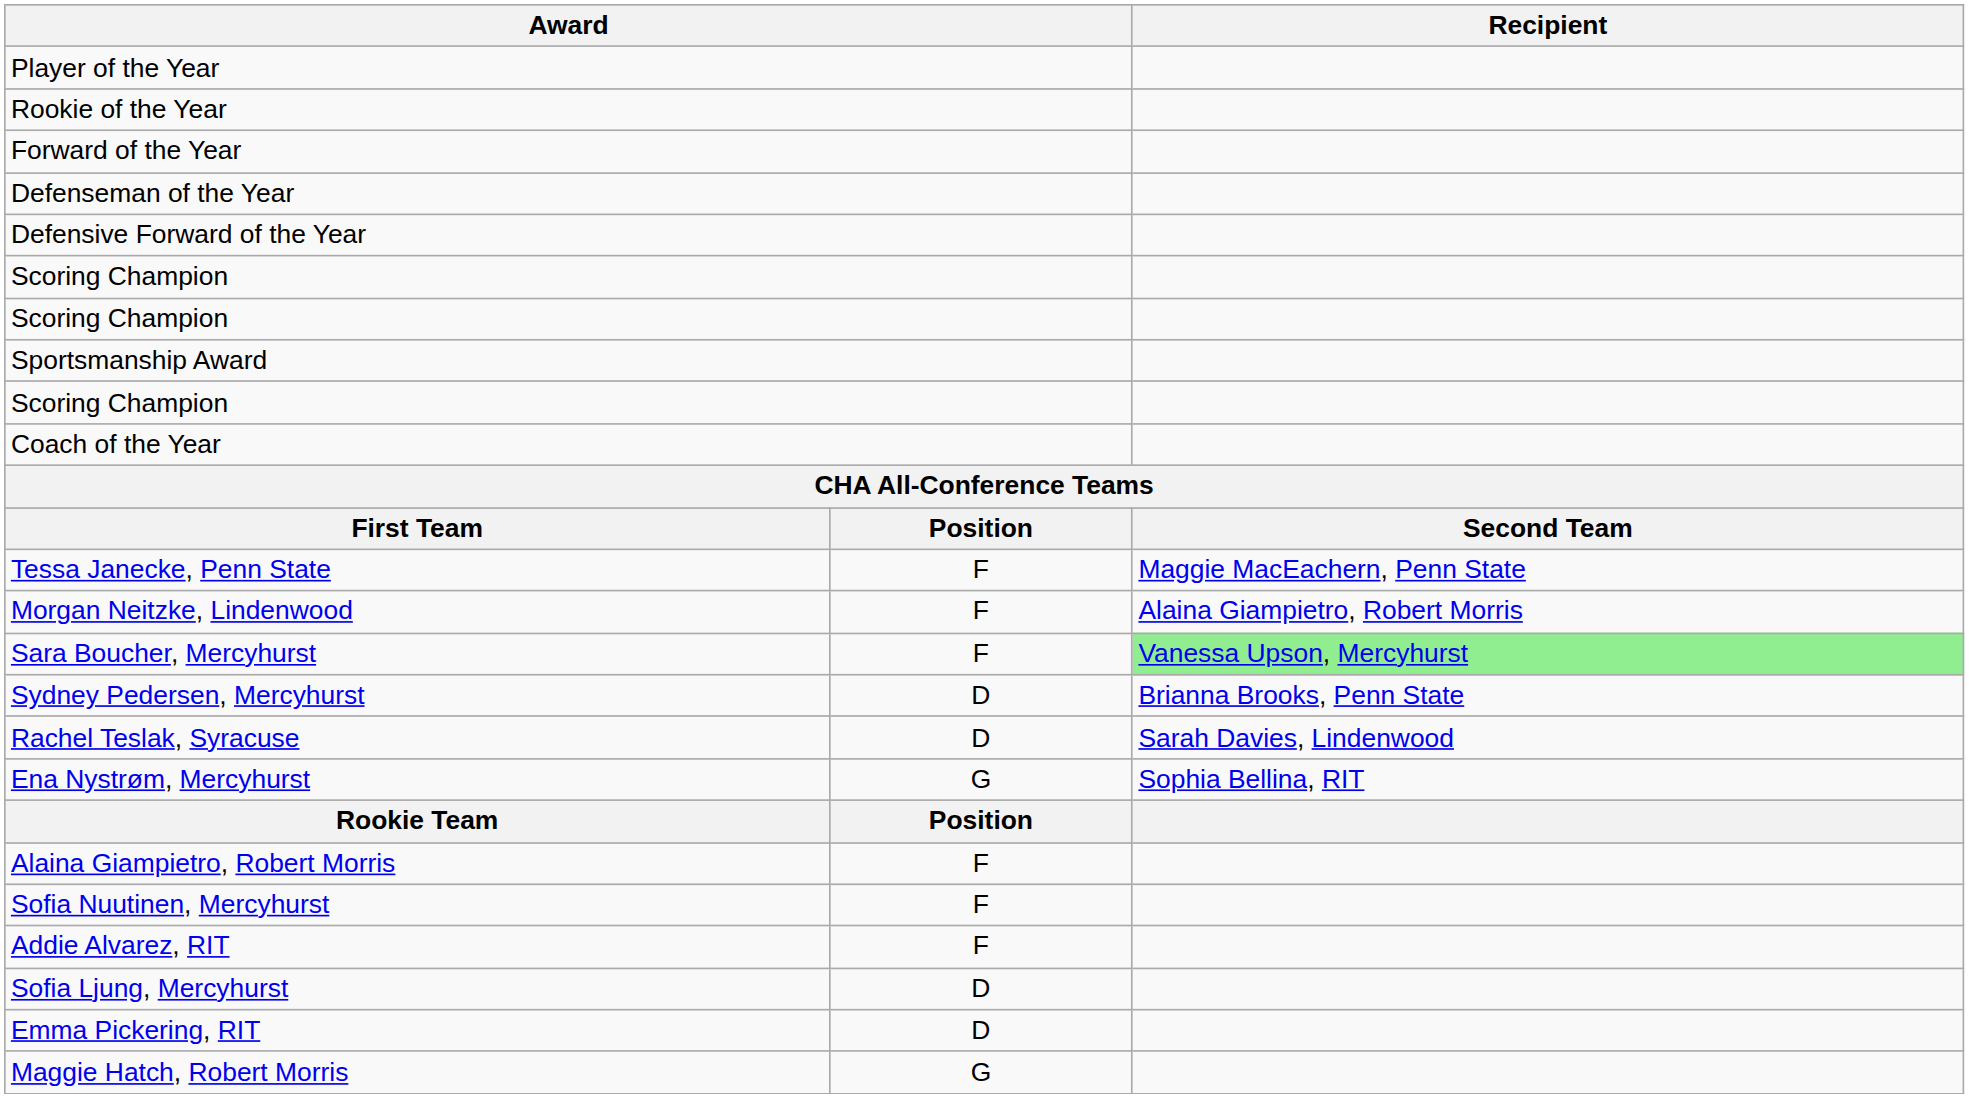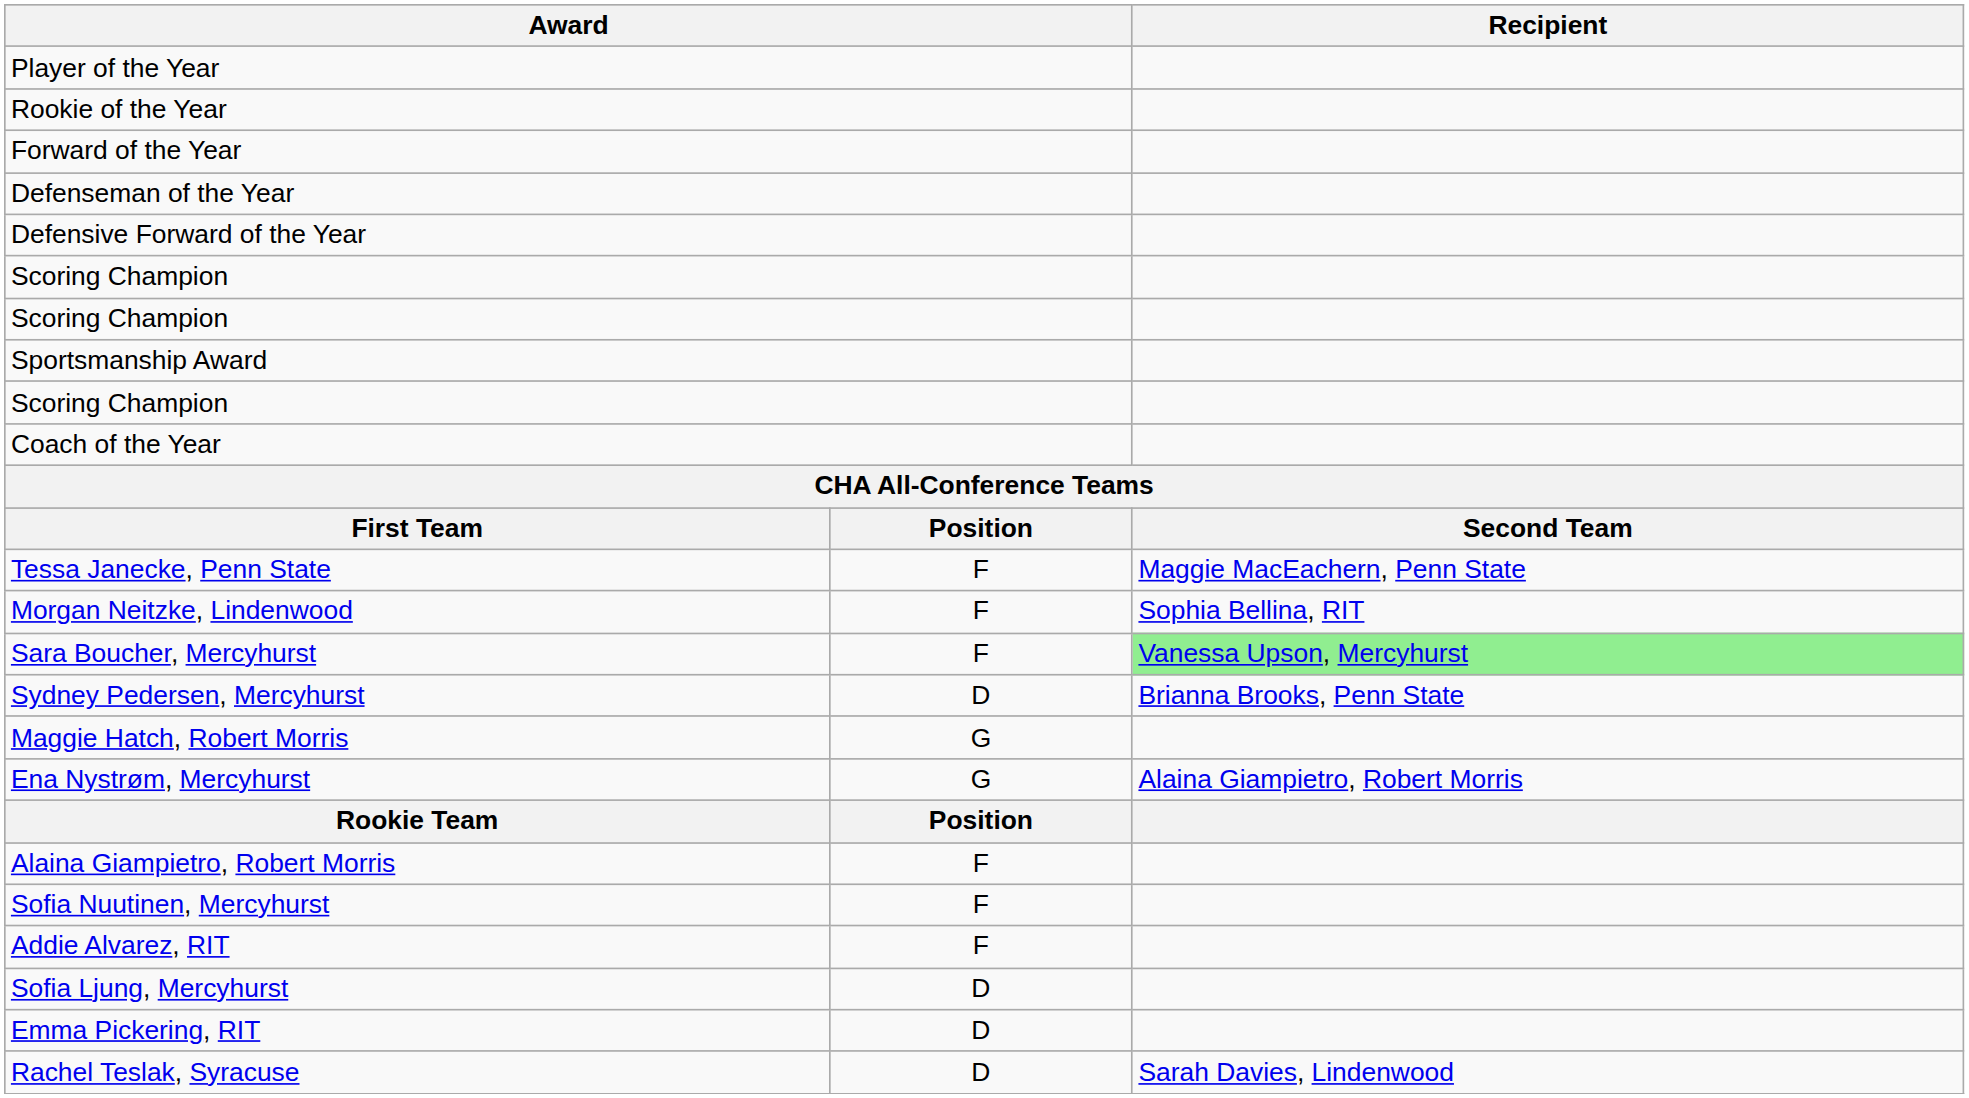Morgan Neitzke, Lindenwood | Recipient: Alaina Giampietro, Robert Morris -> Sophia Bellina, RIT
rows swapped: Rachel Teslak, Syracuse <-> Maggie Hatch, Robert Morris
Ena Nystrøm, Mercyhurst | Recipient: Sophia Bellina, RIT -> Alaina Giampietro, Robert Morris
